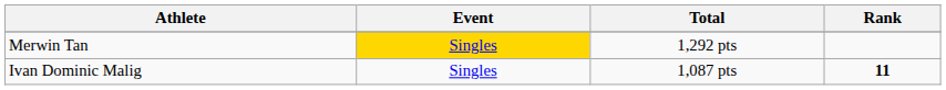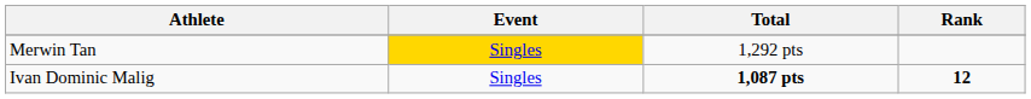Ivan Dominic Malig | Total: normal -> bold
Ivan Dominic Malig | Rank: 11 -> 12
